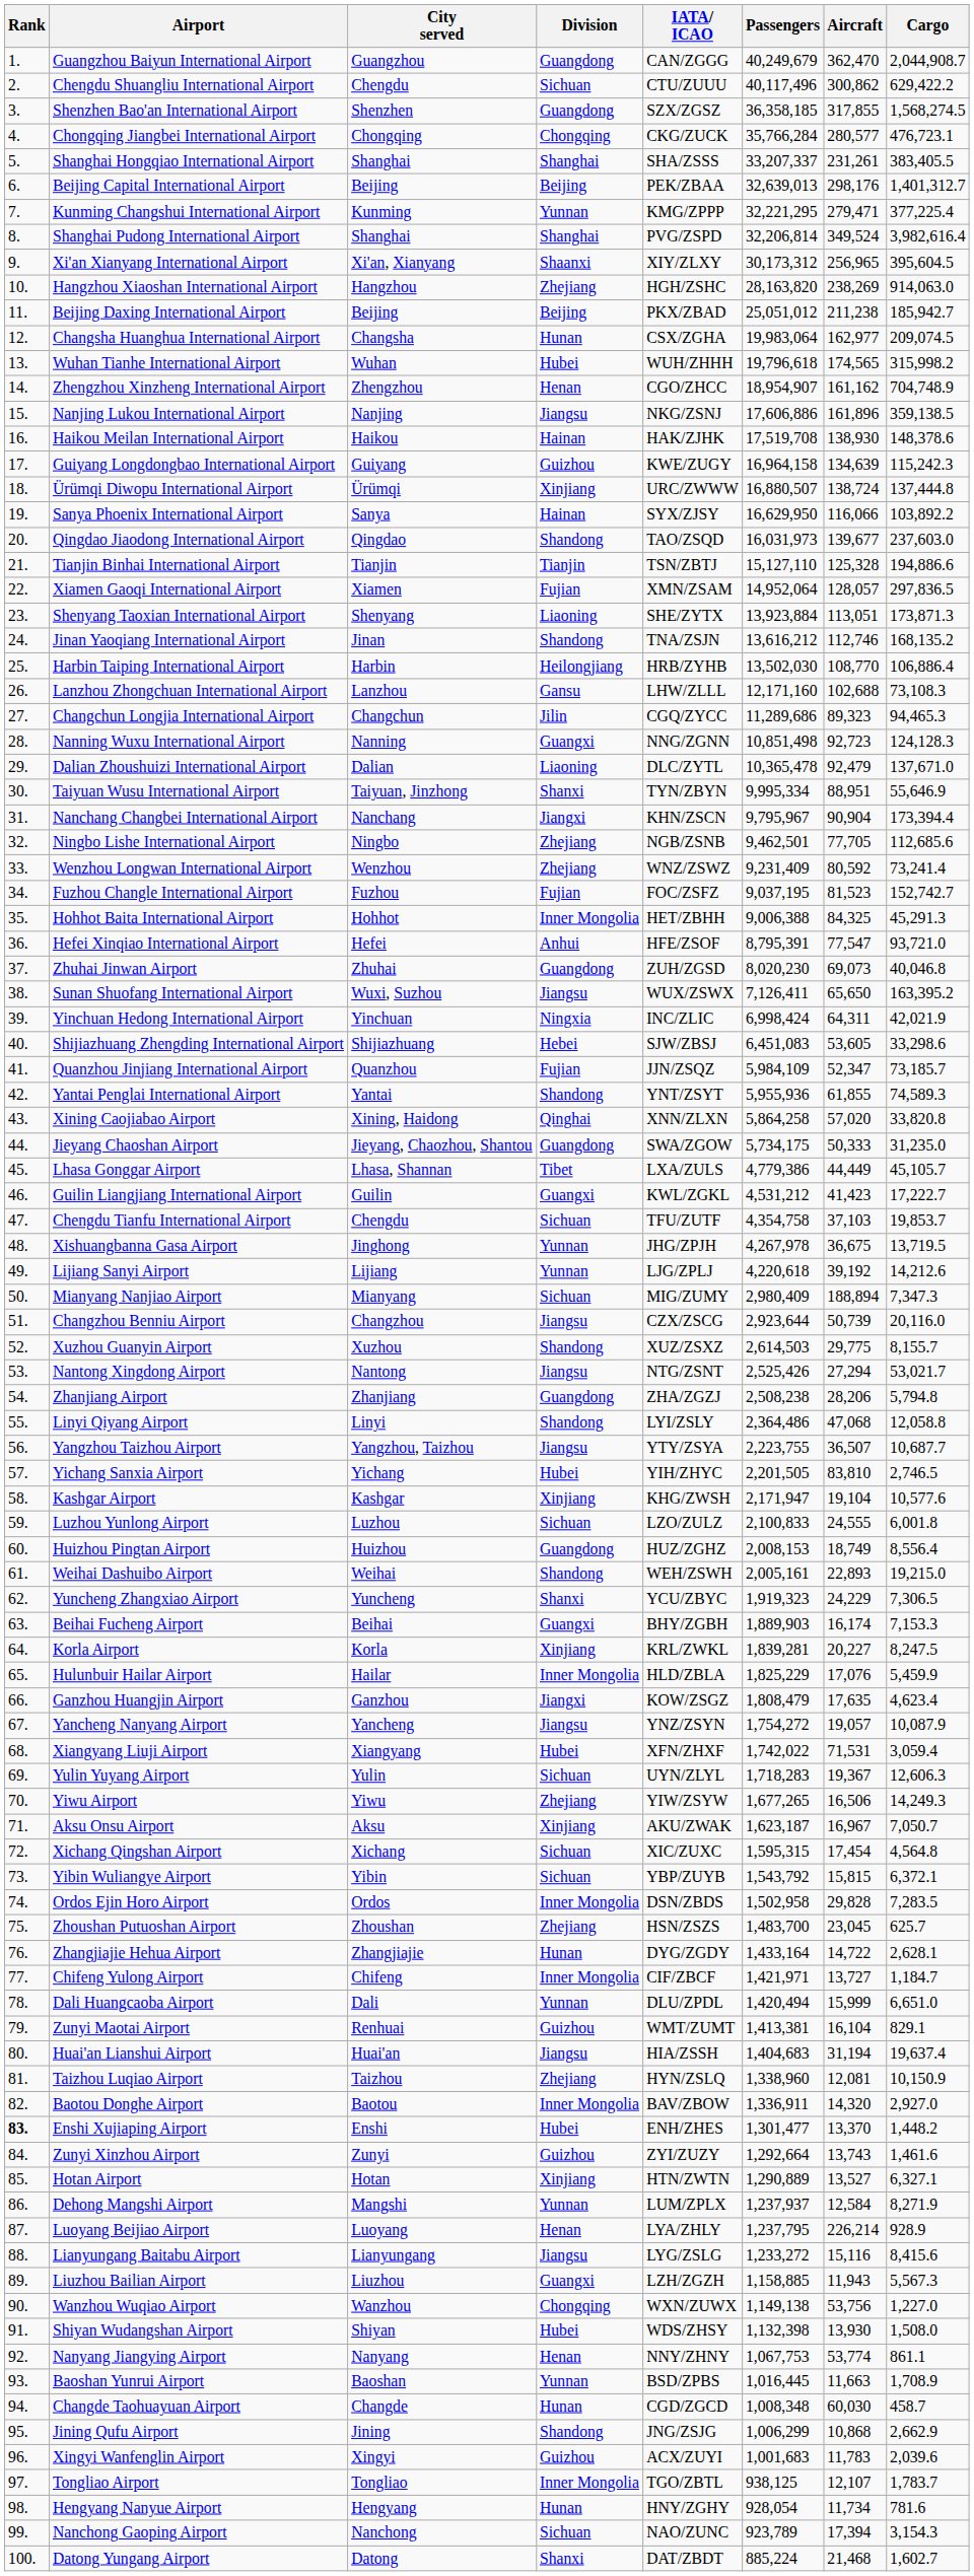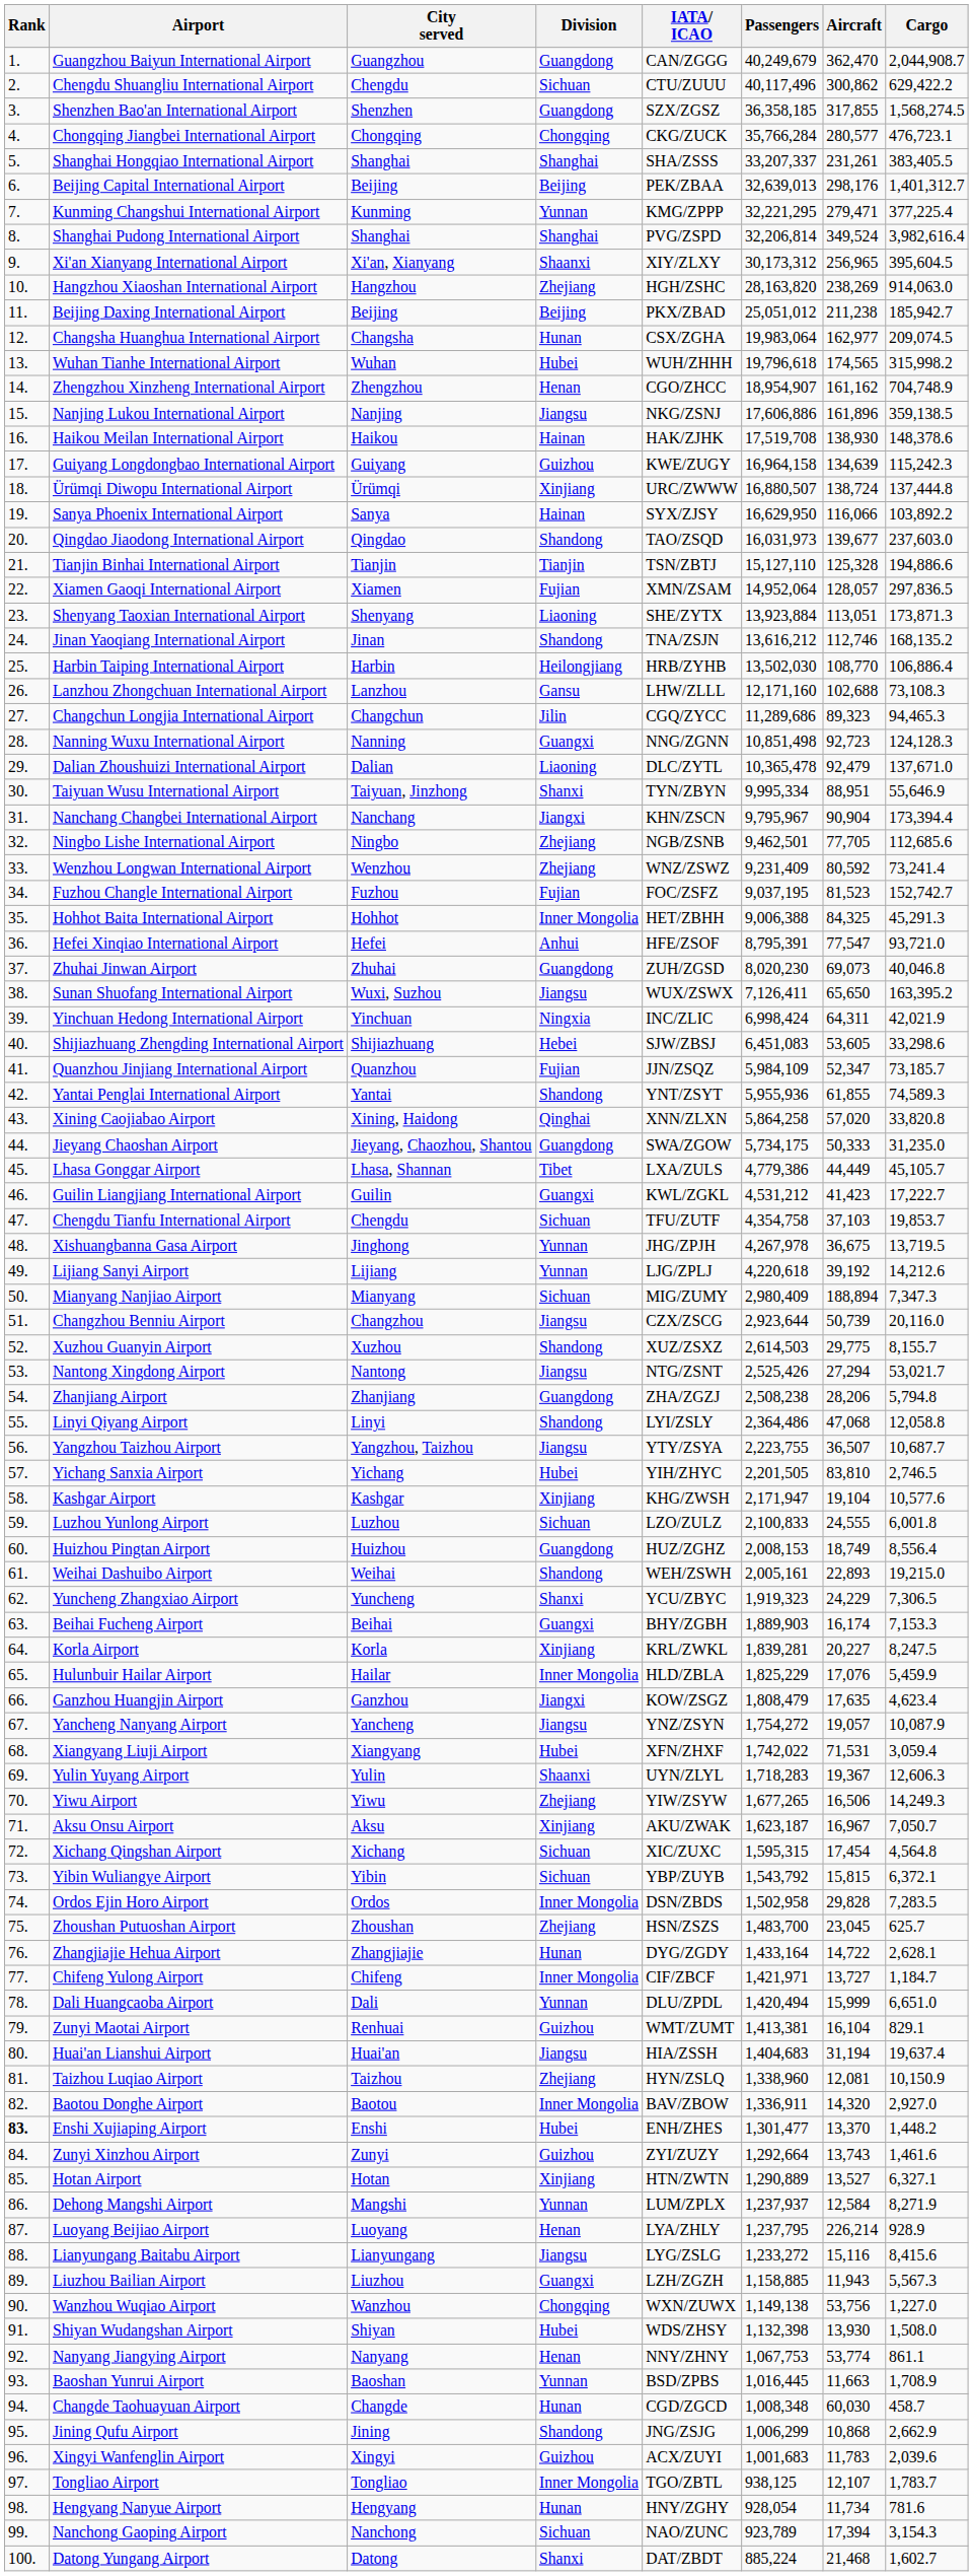Yulin Yuyang Airport | Division: Sichuan -> Shaanxi
